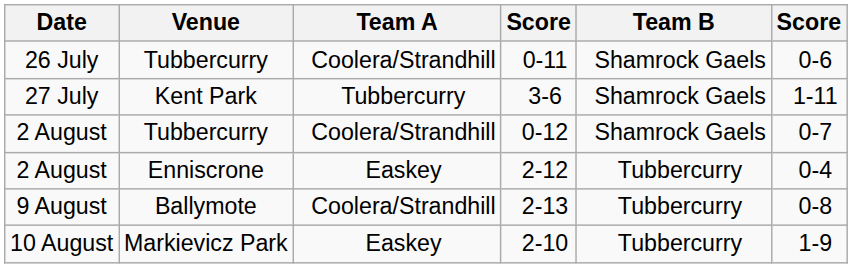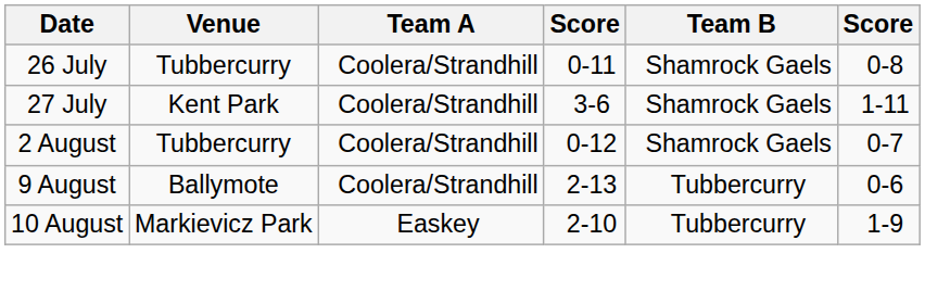0-11 | column 6: 0-6 -> 0-8
3-6 | Team A: Tubbercurry -> Coolera/Strandhill
- row: 2 August | Enniscrone | Easkey | 2-12 | Tubbercurry | 0-4
2-13 | column 6: 0-8 -> 0-6
